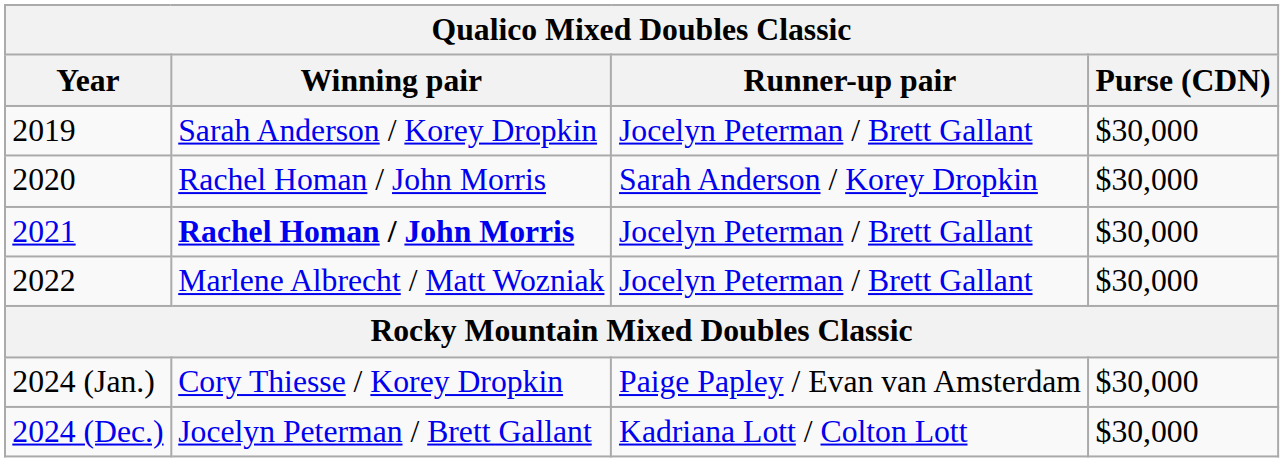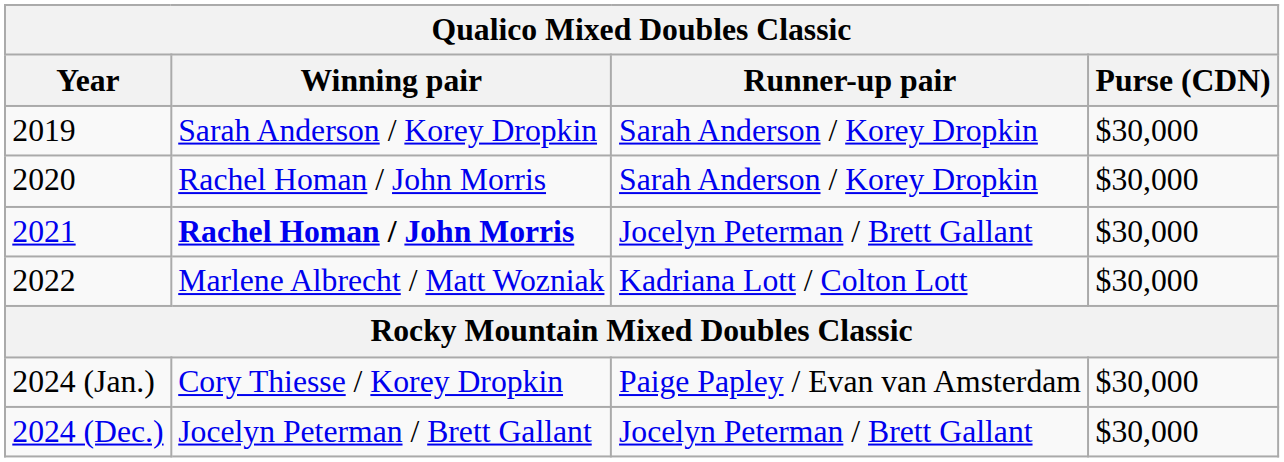2019 | Runner-up pair: Jocelyn Peterman / Brett Gallant -> Sarah Anderson / Korey Dropkin
2022 | Runner-up pair: Jocelyn Peterman / Brett Gallant -> Kadriana Lott / Colton Lott
2024 (Dec.) | Runner-up pair: Kadriana Lott / Colton Lott -> Jocelyn Peterman / Brett Gallant
